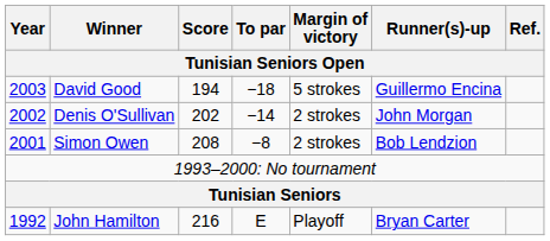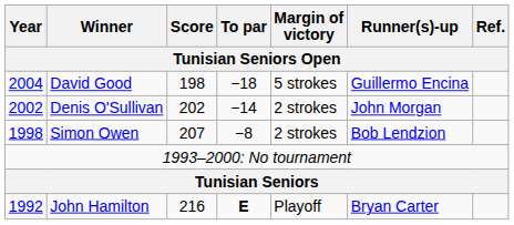David Good | Year: 2003 -> 2004
David Good | Score: 194 -> 198
Simon Owen | Year: 2001 -> 1998
Simon Owen | Score: 208 -> 207
John Hamilton | To par: normal -> bold
